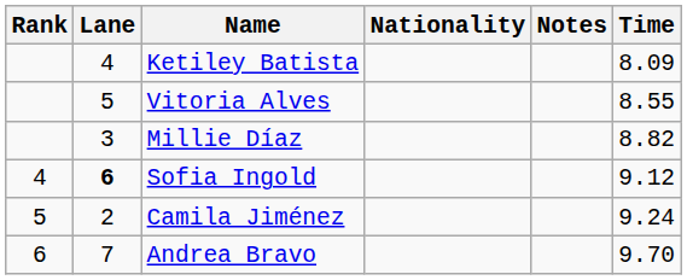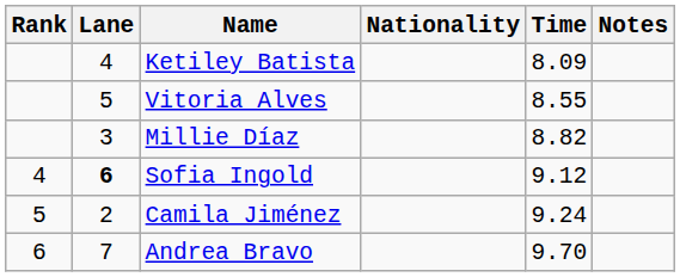columns swapped: Time <-> Notes
